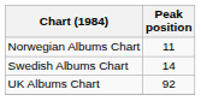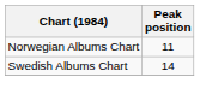- row: UK Albums Chart | 92
